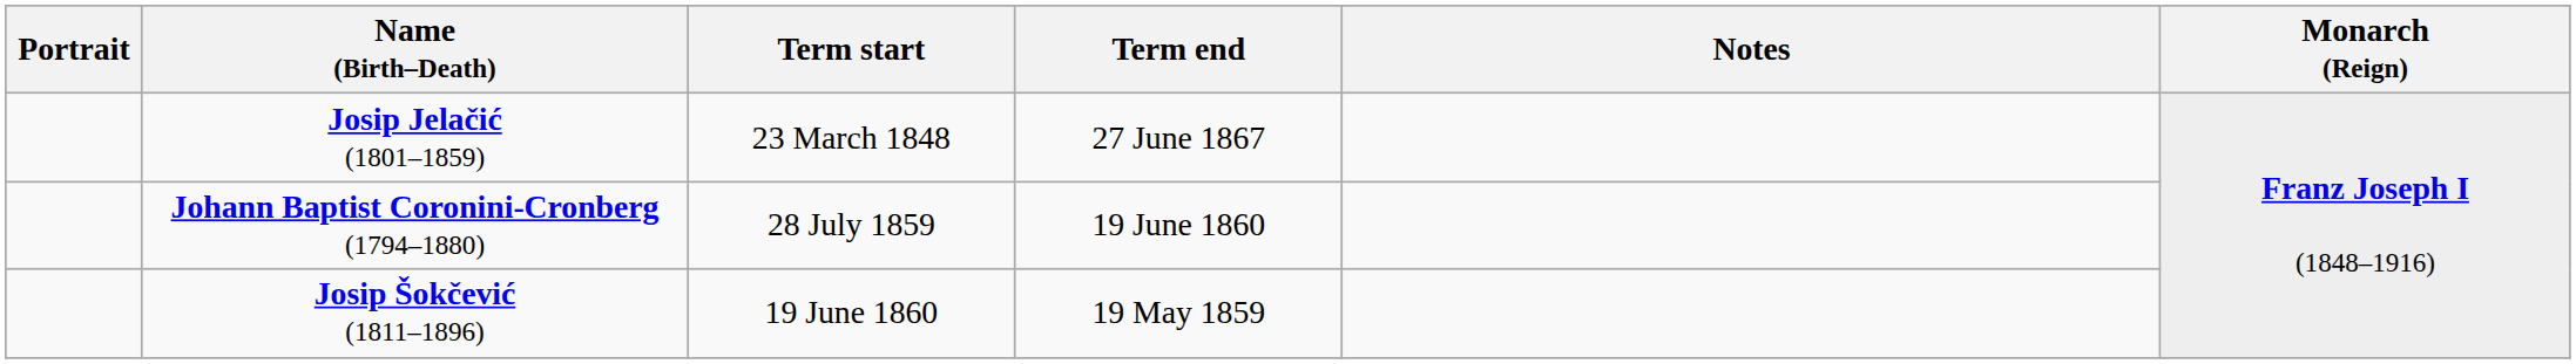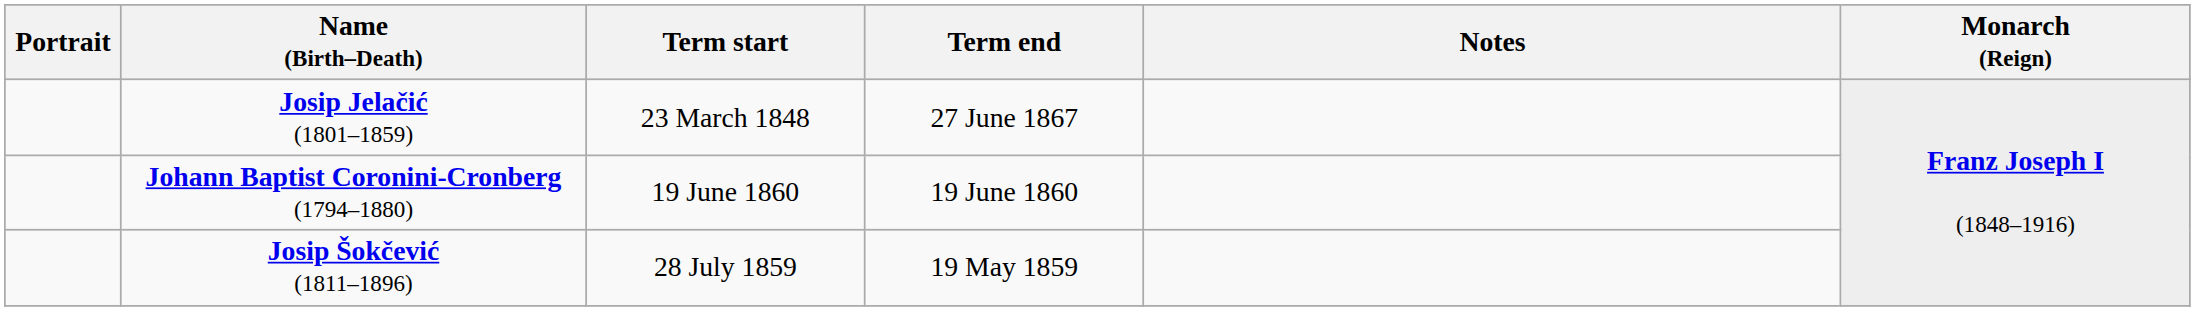Johann Baptist Coronini-Cronberg (1794–1880) | Term start: 28 July 1859 -> 19 June 1860
Josip Šokčević (1811–1896) | Term start: 19 June 1860 -> 28 July 1859
